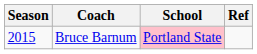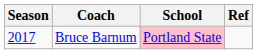Bruce Barnum | Season: 2015 -> 2017
